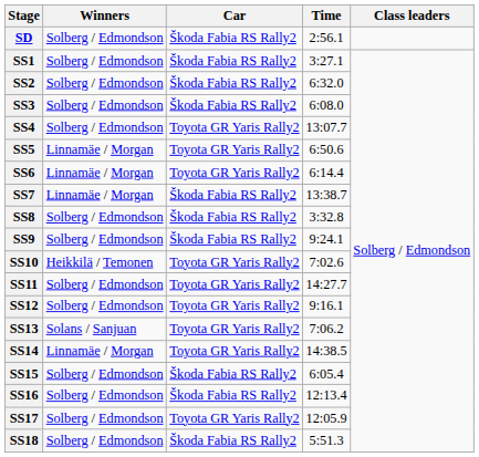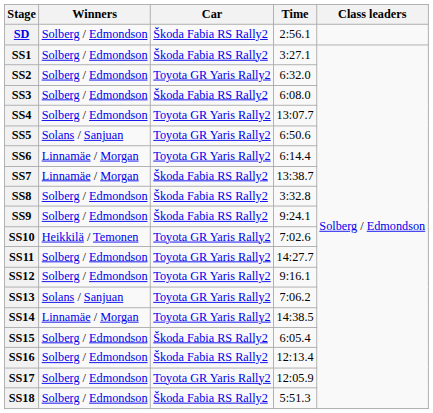SS2 | Car: Škoda Fabia RS Rally2 -> Toyota GR Yaris Rally2
SS5 | Winners: Linnamäe / Morgan -> Solans / Sanjuan
